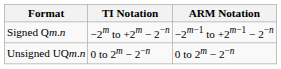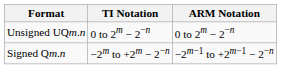rows swapped: Signed Qm.n <-> Unsigned UQm.n
